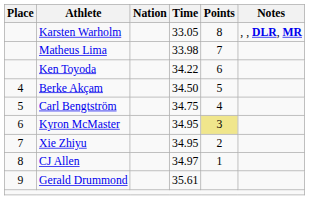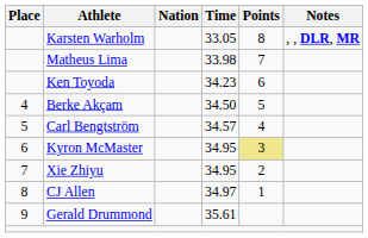Ken Toyoda | Time: 34.22 -> 34.23
Carl Bengtström | Time: 34.75 -> 34.57
